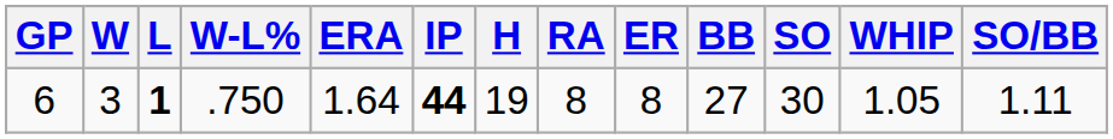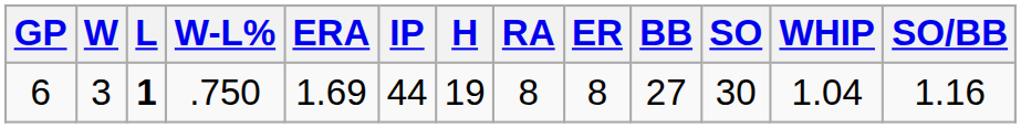6 | ERA: 1.64 -> 1.69
6 | IP: bold -> normal
6 | WHIP: 1.05 -> 1.04
6 | SO/BB: 1.11 -> 1.16
